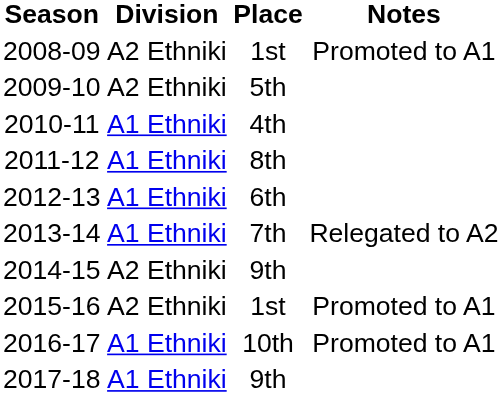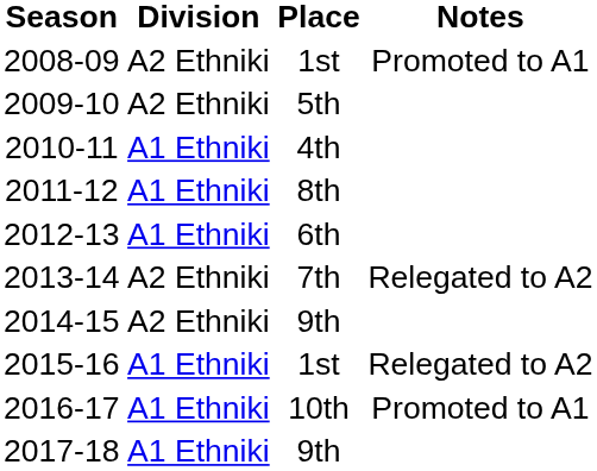2013-14 | Division: A1 Ethniki -> A2 Ethniki
2015-16 | Division: A2 Ethniki -> A1 Ethniki
2015-16 | Notes: Promoted to A1 -> Relegated to A2
